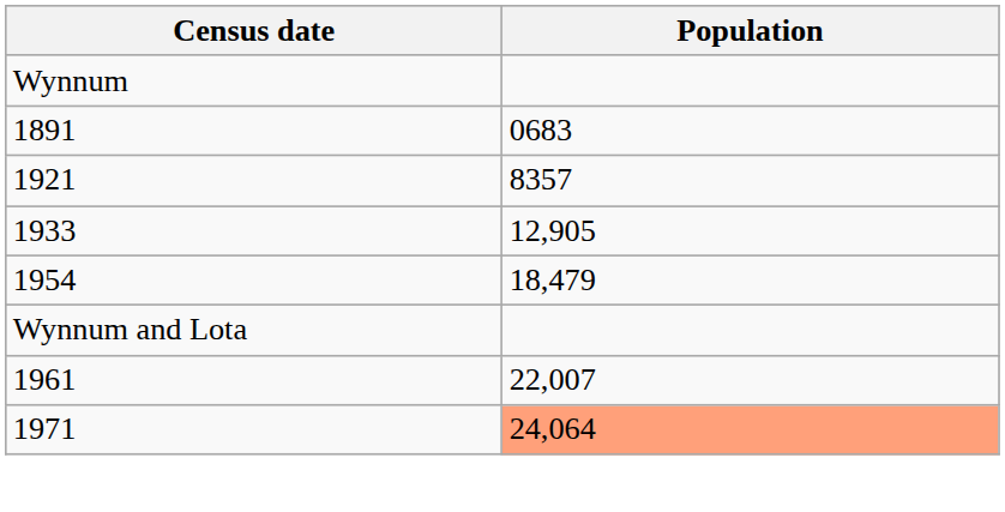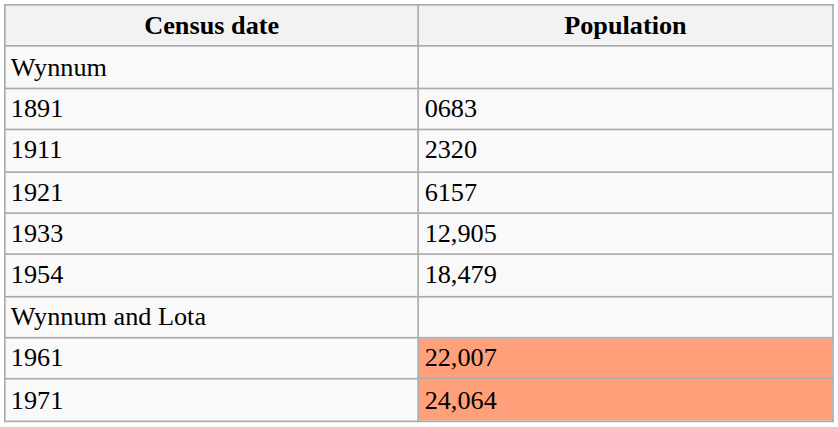+ row: 1911 | 2320
1921 | Population: 8357 -> 6157
1961 | Population: no background -> lightsalmon background
